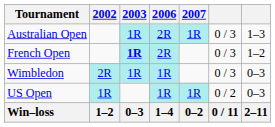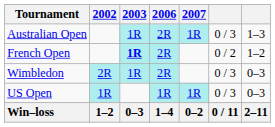French Open | column 6: 0 / 3 -> 0 / 2
Wimbledon | 2006: 1R -> 2R
US Open | column 6: 0 / 2 -> 0 / 3
